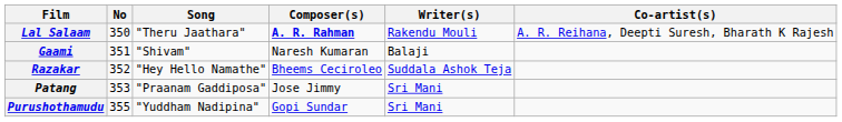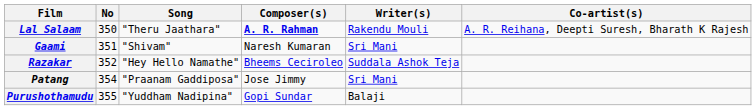Gaami | Writer(s): Balaji -> Sri Mani
Patang | No: 353 -> 354
Purushothamudu | Writer(s): Sri Mani -> Balaji
